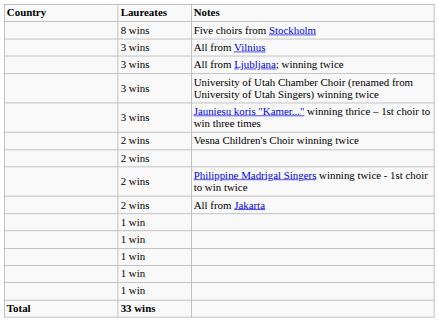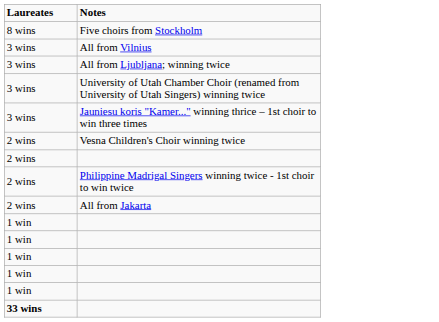- column: Country | Total
